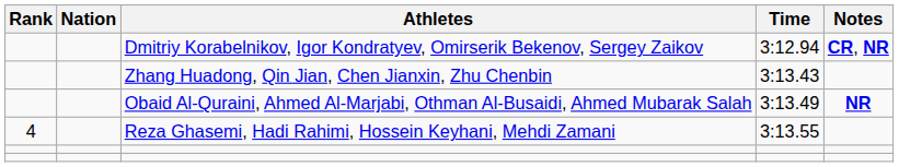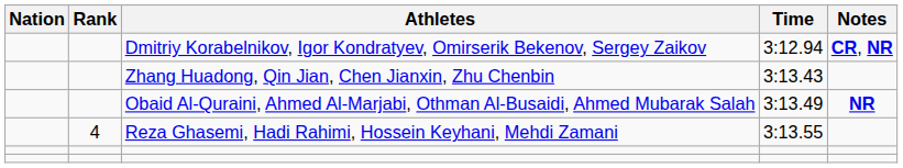columns swapped: Rank <-> Nation
